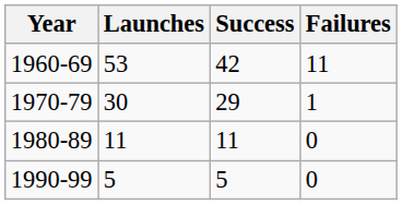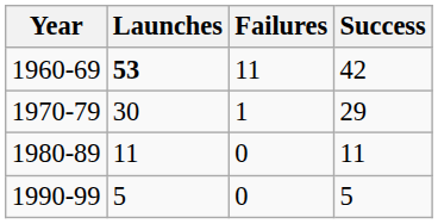columns swapped: Success <-> Failures
1960-69 | Launches: normal -> bold
